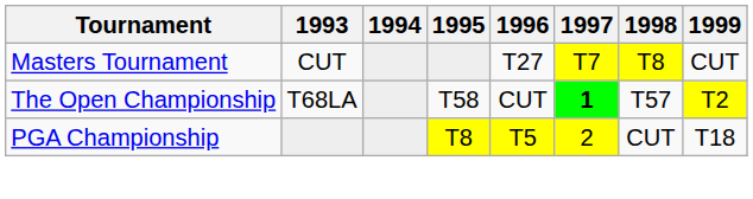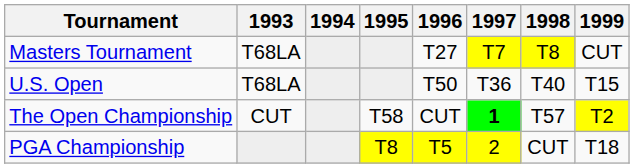Masters Tournament | 1993: CUT -> T68LA
+ row: U.S. Open | T68LA | T50 | T36 | T40 | T15
The Open Championship | 1993: T68LA -> CUT
